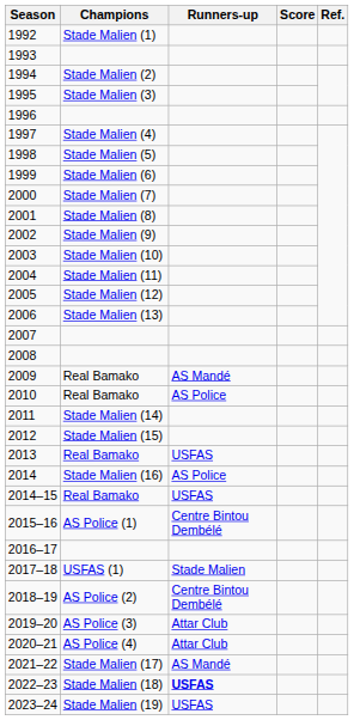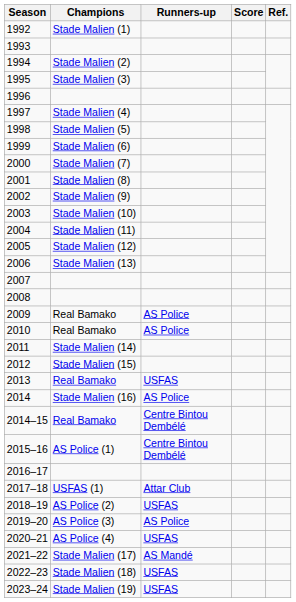2009 | Runners-up: AS Mandé -> AS Police
2014–15 | Runners-up: USFAS -> Centre Bintou Dembélé
2017–18 | Runners-up: Stade Malien -> Attar Club
2018–19 | Runners-up: Centre Bintou Dembélé -> USFAS
2019–20 | Runners-up: Attar Club -> AS Police
2020–21 | Runners-up: Attar Club -> USFAS
2022–23 | Runners-up: bold -> normal
